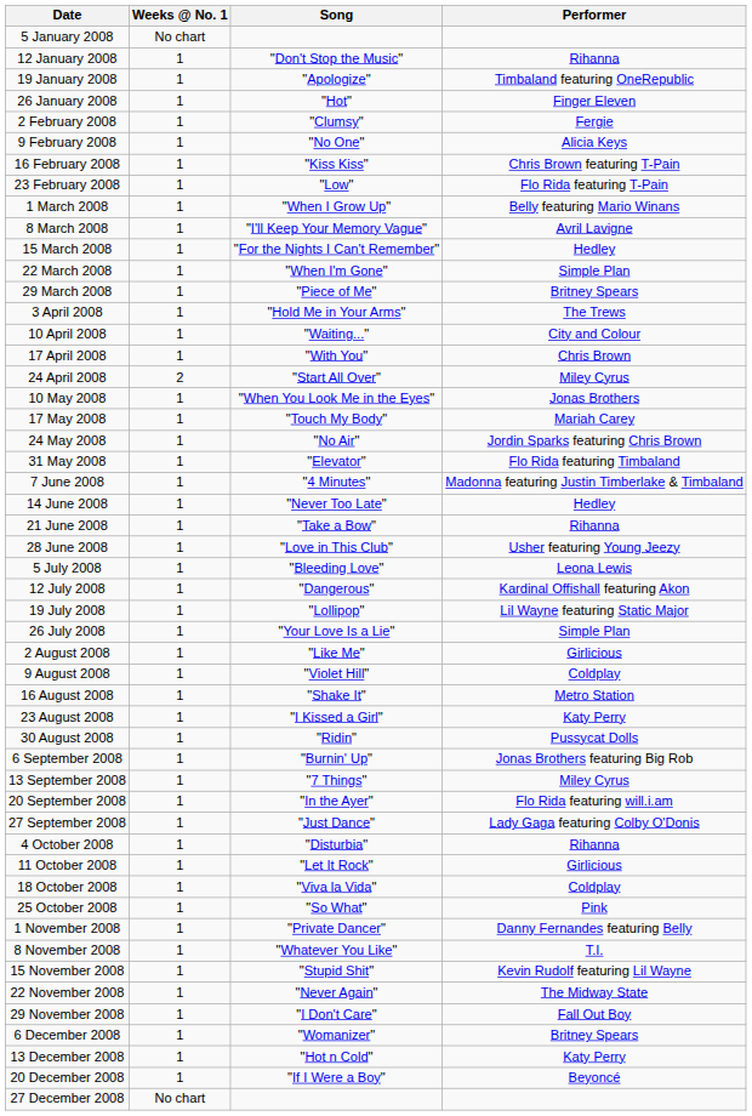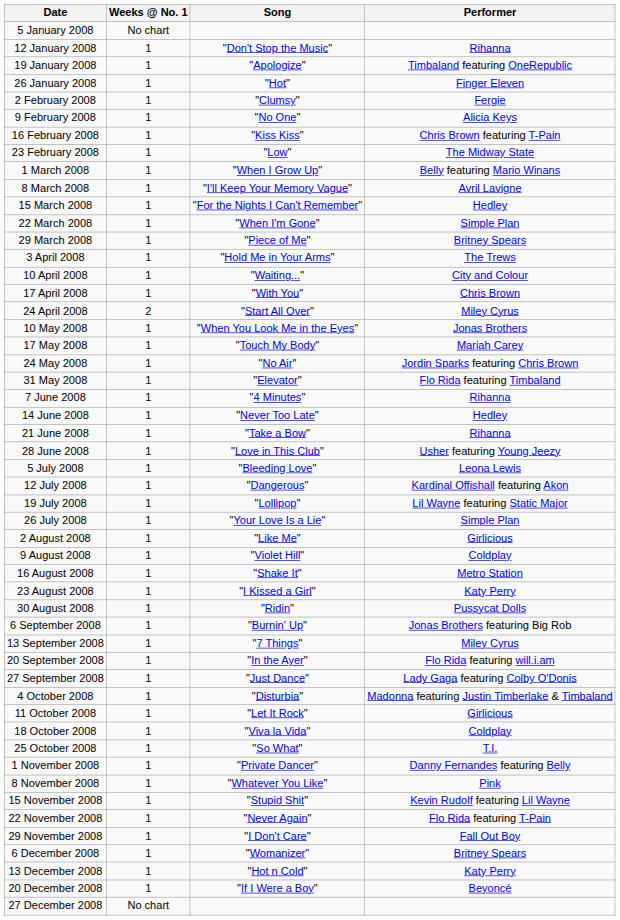23 February 2008 | Performer: Flo Rida featuring T-Pain -> The Midway State
7 June 2008 | Performer: Madonna featuring Justin Timberlake & Timbaland -> Rihanna
4 October 2008 | Performer: Rihanna -> Madonna featuring Justin Timberlake & Timbaland
25 October 2008 | Performer: Pink -> T.I.
8 November 2008 | Performer: T.I. -> Pink
22 November 2008 | Performer: The Midway State -> Flo Rida featuring T-Pain
